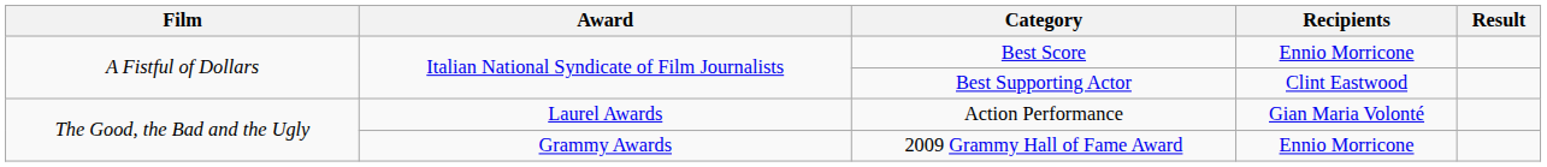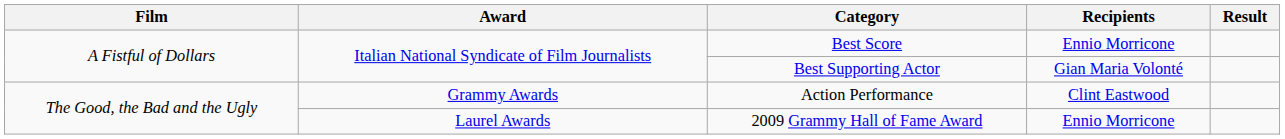Best Supporting Actor | Recipients: Clint Eastwood -> Gian Maria Volonté
Action Performance | Award: Laurel Awards -> Grammy Awards
Action Performance | Recipients: Gian Maria Volonté -> Clint Eastwood
2009 Grammy Hall of Fame Award | Award: Grammy Awards -> Laurel Awards
